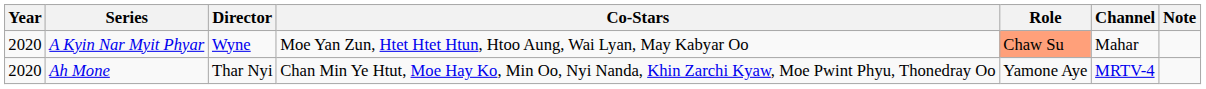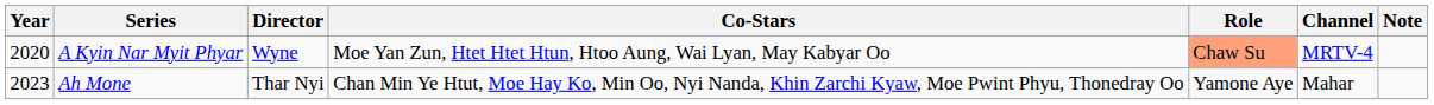A Kyin Nar Myit Phyar | Channel: Mahar -> MRTV-4
Ah Mone | Year: 2020 -> 2023
Ah Mone | Channel: MRTV-4 -> Mahar
